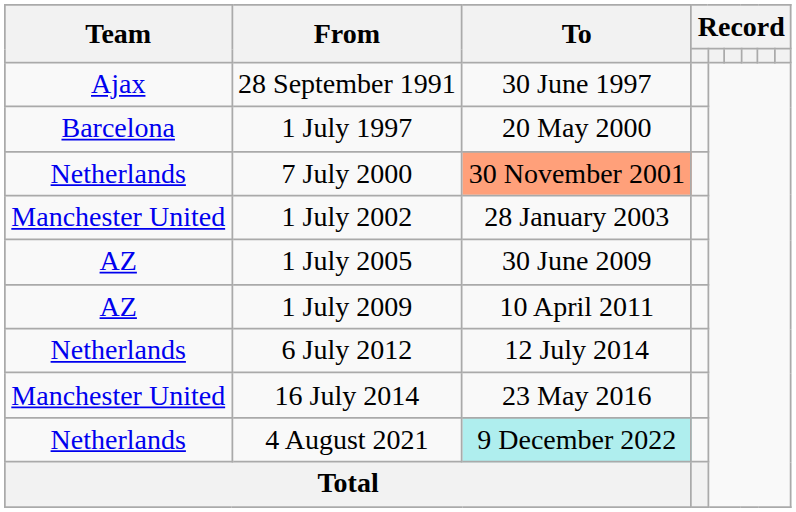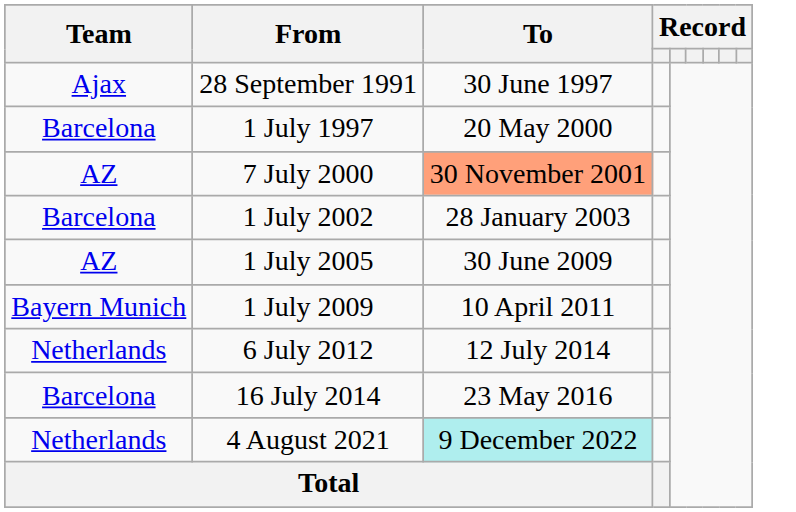7 July 2000 | Team: Netherlands -> AZ
1 July 2002 | Team: Manchester United -> Barcelona
1 July 2009 | Team: AZ -> Bayern Munich
16 July 2014 | Team: Manchester United -> Barcelona
